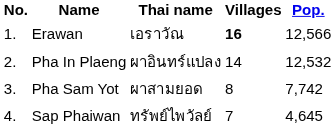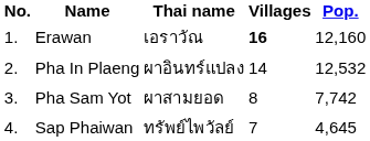Erawan | Pop.: 12,566 -> 12,160
